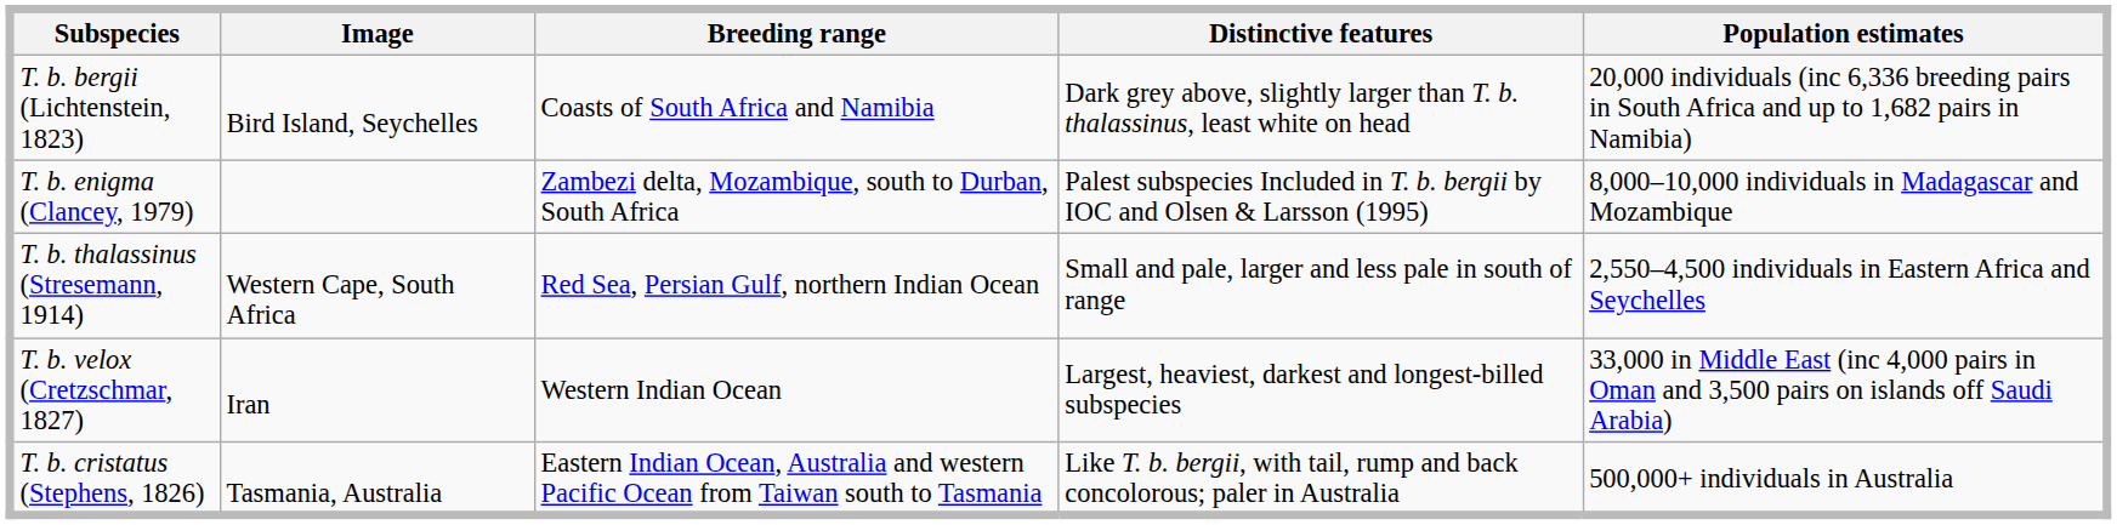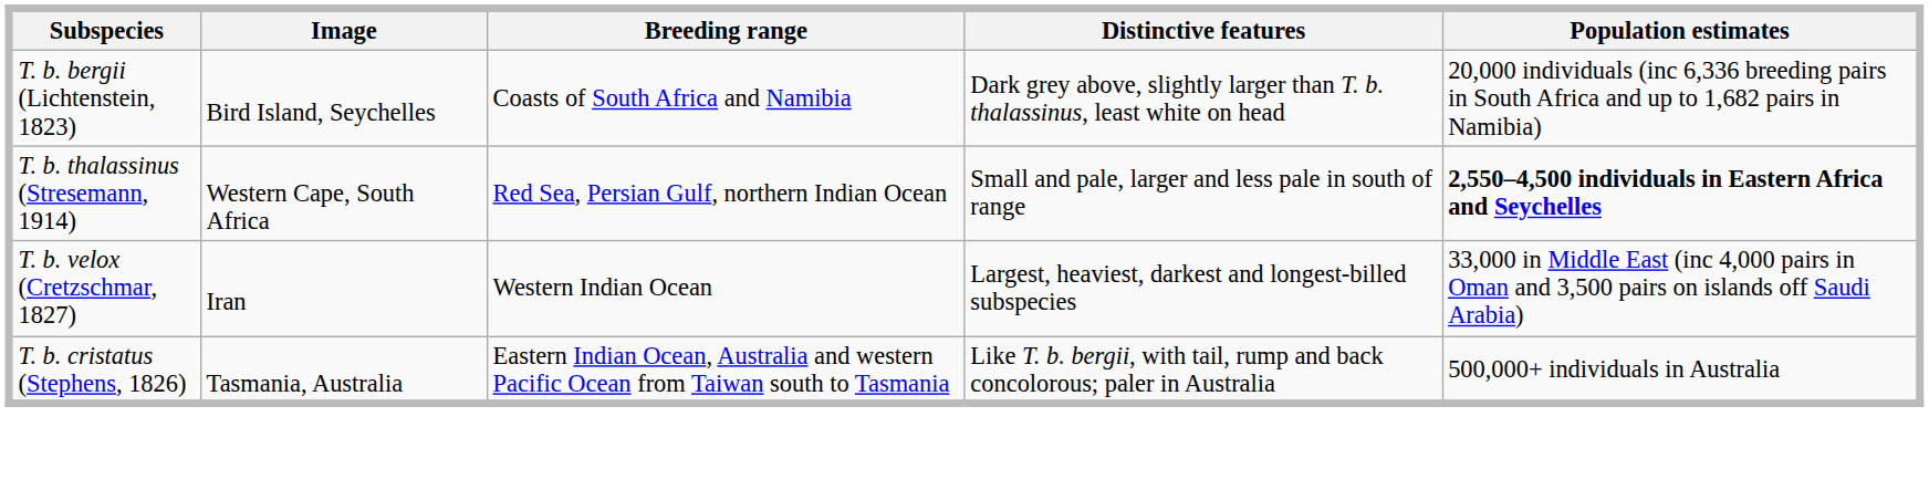- row: T. b. enigma (Clancey, 1979) | Zambezi delta, Mozambique, south to Durban, South Africa | Palest subspecies Included in T. b. bergii by IOC and Olsen & Larsson (1995) | 8,000–10,000 individuals in Madagascar and Mozambique
T. b. thalassinus (Stresemann, 1914) | Population estimates: normal -> bold
